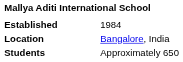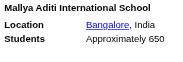- row: Established | 1984
